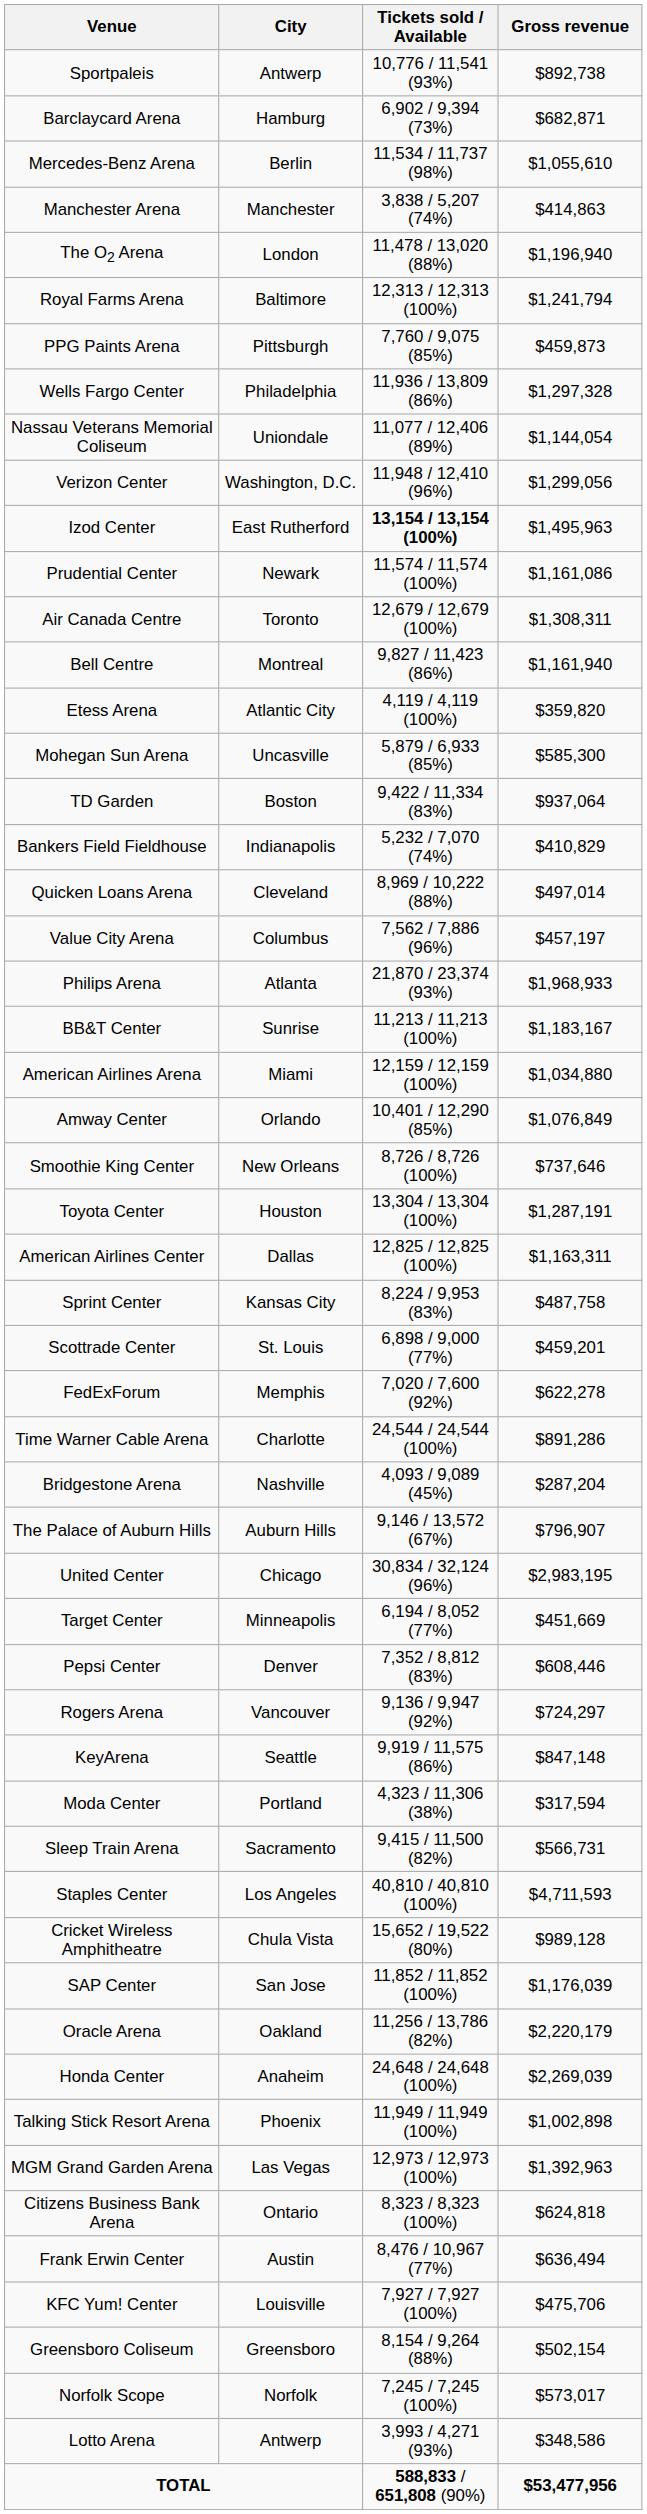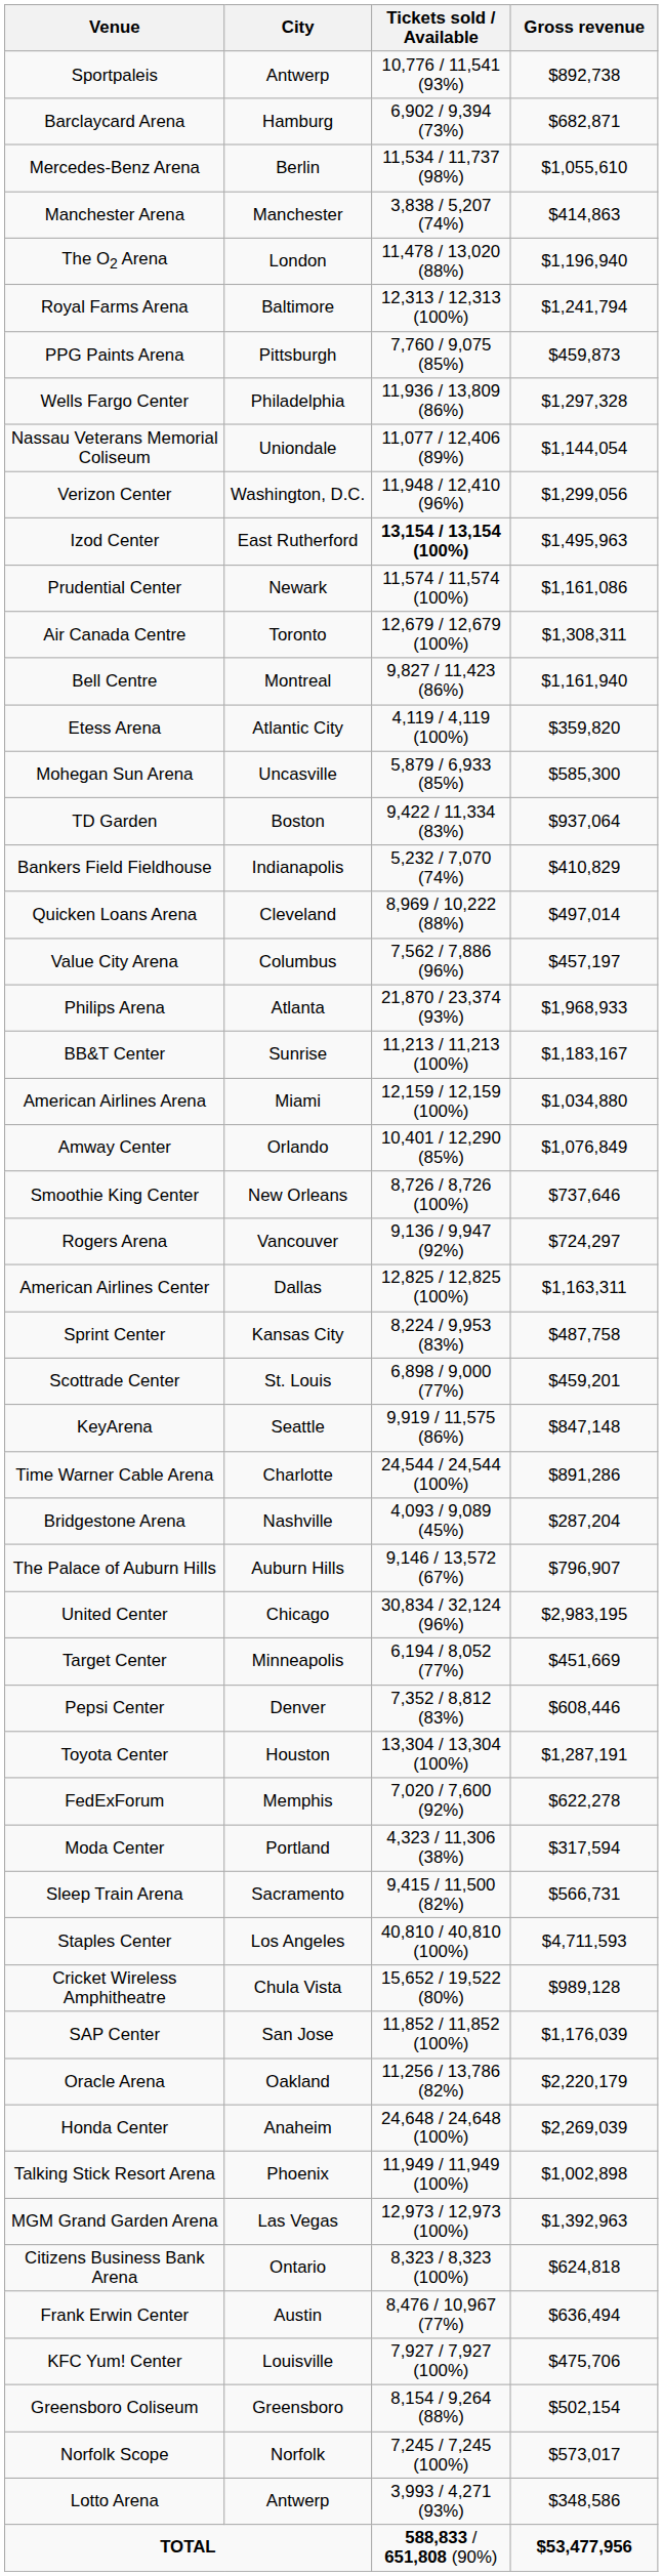rows swapped: Toyota Center <-> Rogers Arena
rows swapped: FedExForum <-> KeyArena
